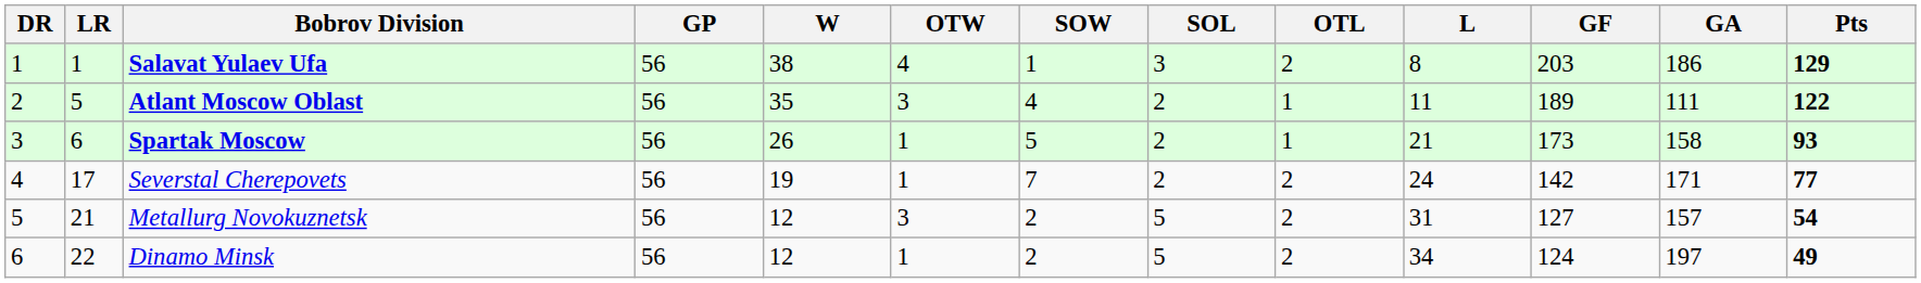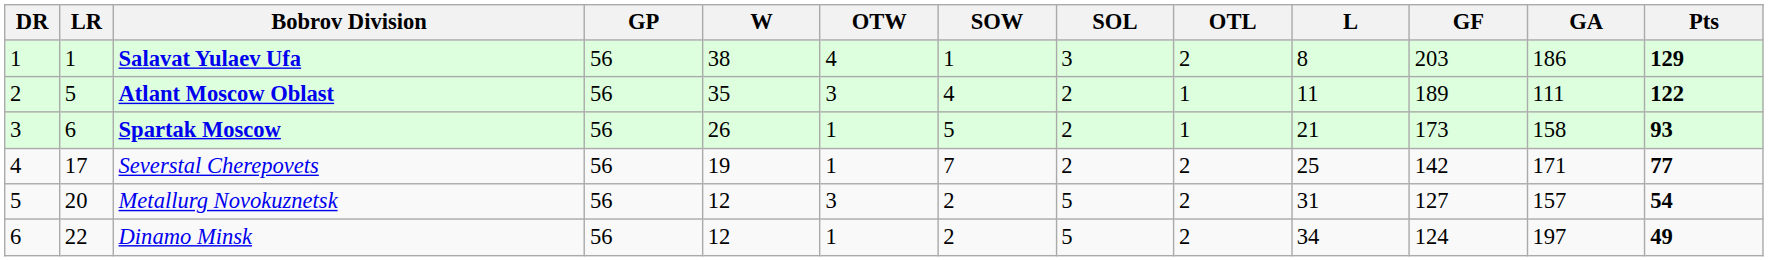Severstal Cherepovets | L: 24 -> 25
Metallurg Novokuznetsk | LR: 21 -> 20
